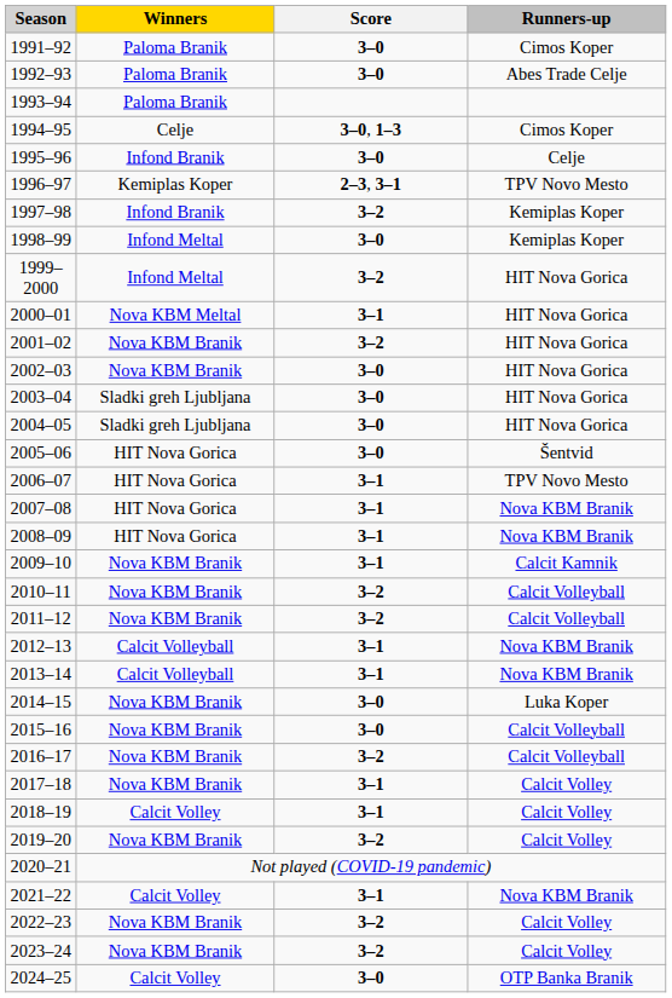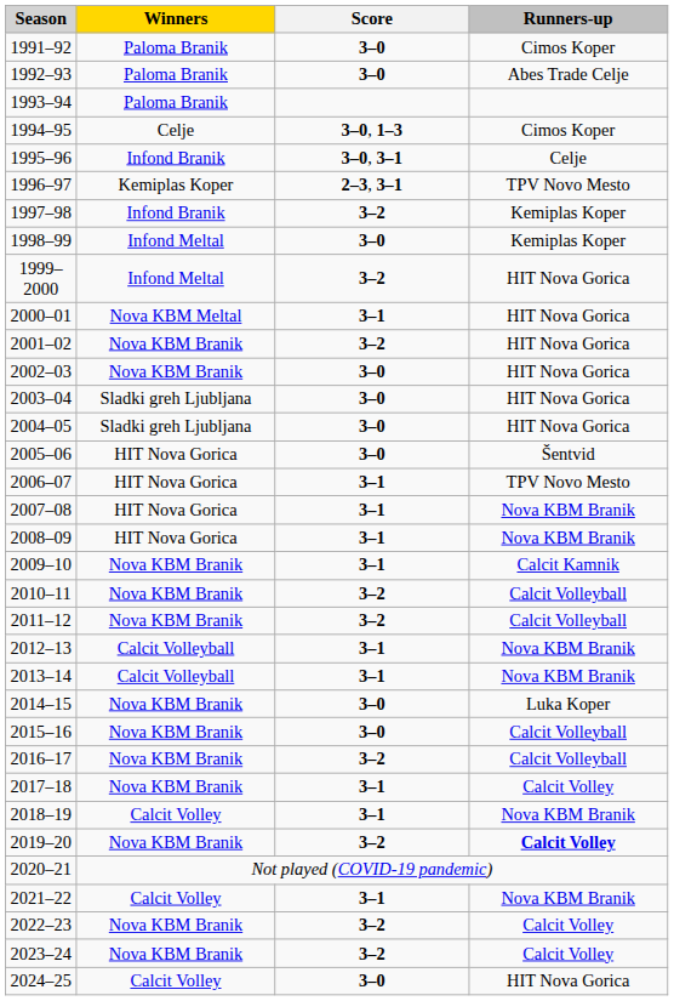1995–96 | Score: 3–0 -> 3–0, 3–1
2018–19 | Runners-up: Calcit Volley -> Nova KBM Branik
2019–20 | Runners-up: normal -> bold
2024–25 | Runners-up: OTP Banka Branik -> HIT Nova Gorica
